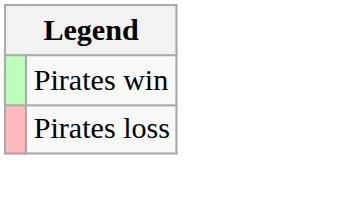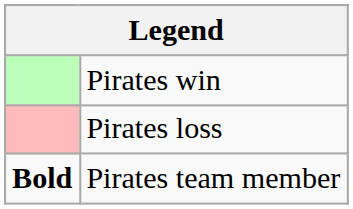+ row: Bold | Pirates team member
